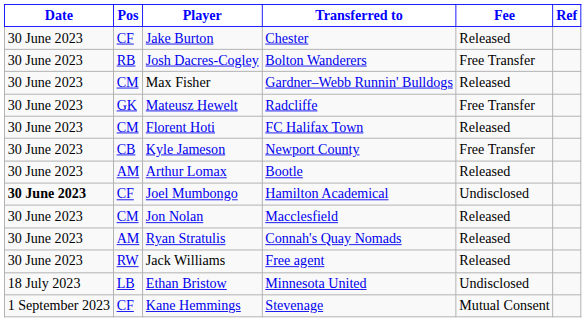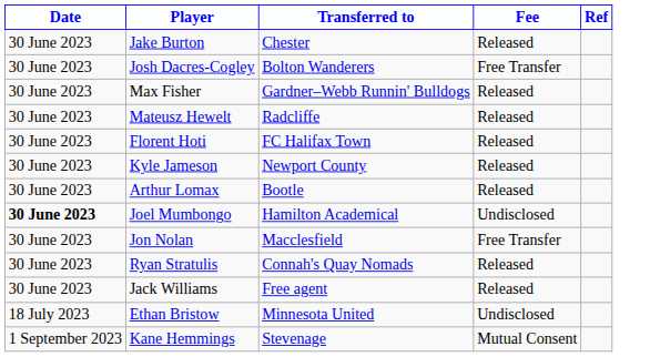- column: Pos | CF | RB | CM | GK | CM | CB | AM | CF | CM | AM | RW | LB | CF
Mateusz Hewelt | Fee: Free Transfer -> Released
Kyle Jameson | Fee: Free Transfer -> Released
Jon Nolan | Fee: Released -> Free Transfer
